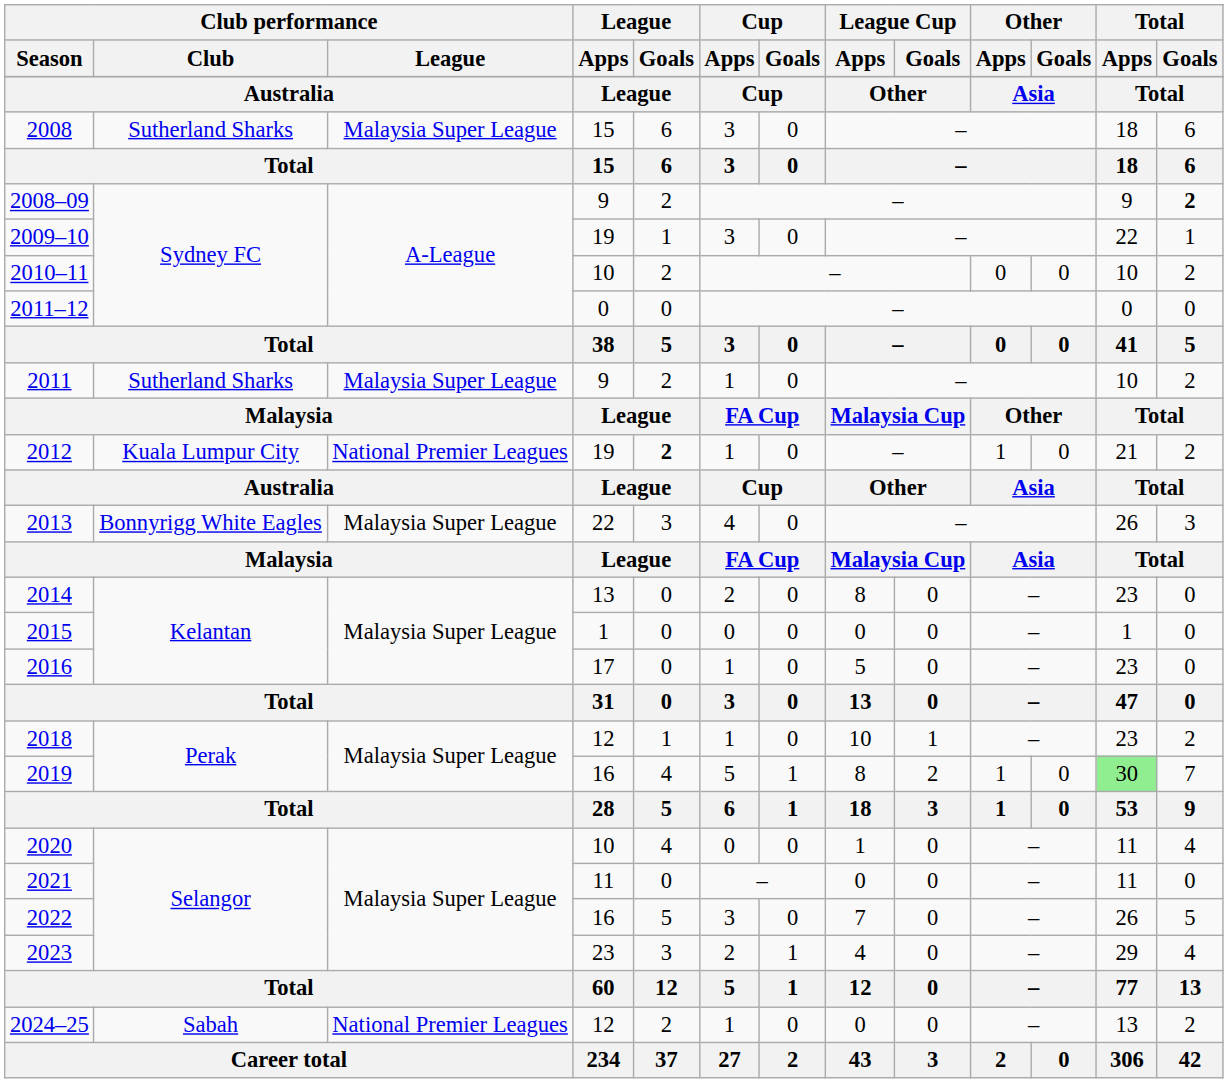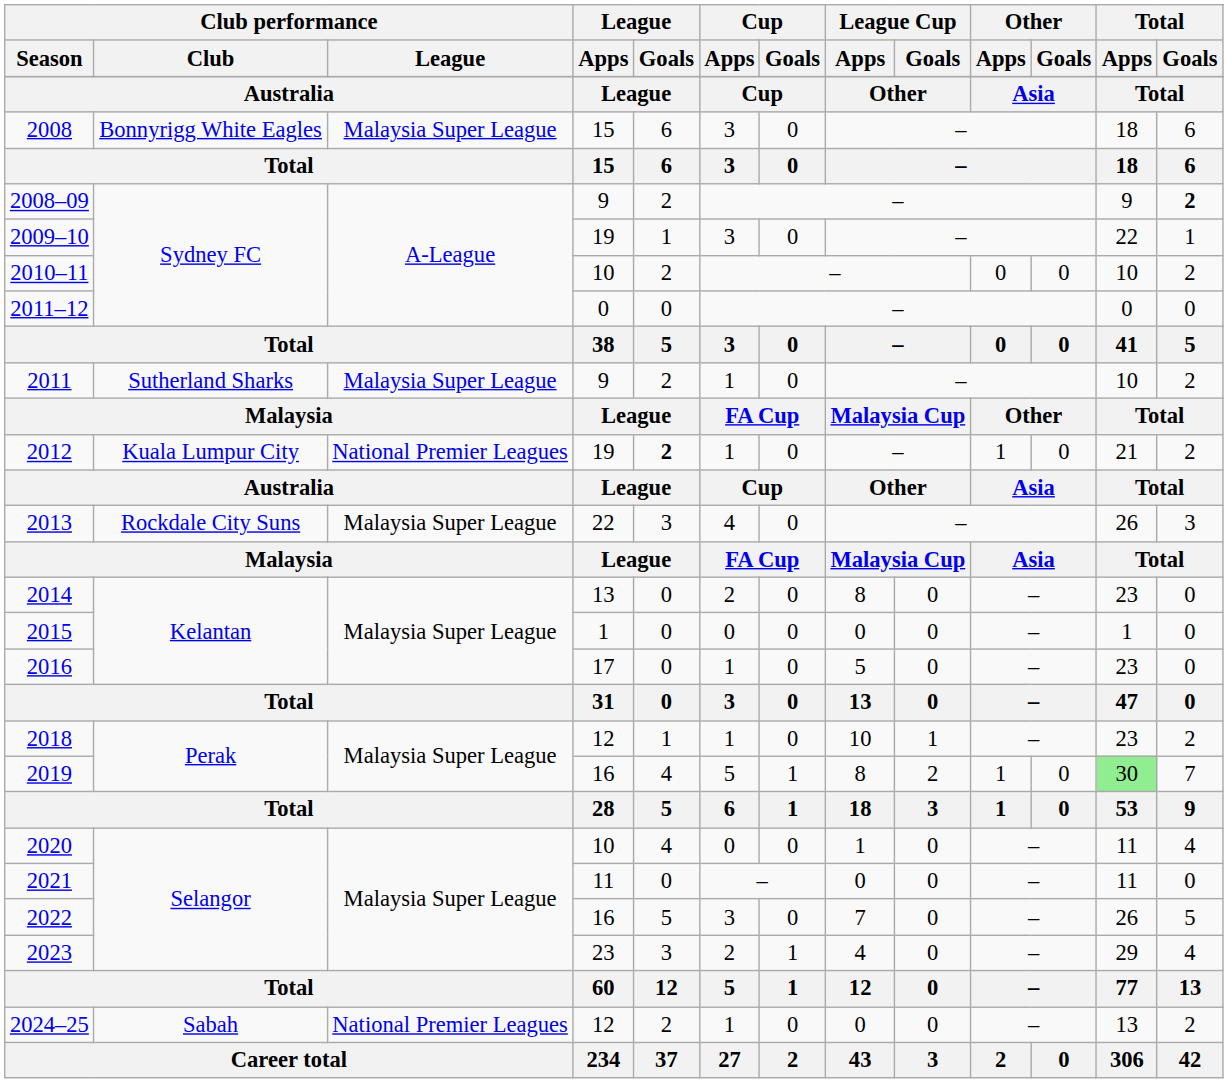2008 | Club performance / Club: Sutherland Sharks -> Bonnyrigg White Eagles
2013 | Club performance / Club: Bonnyrigg White Eagles -> Rockdale City Suns
